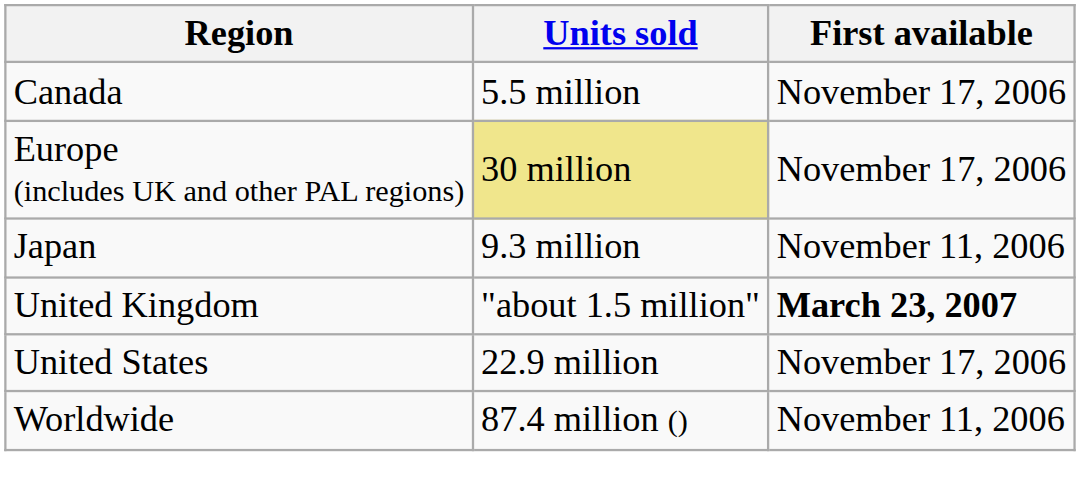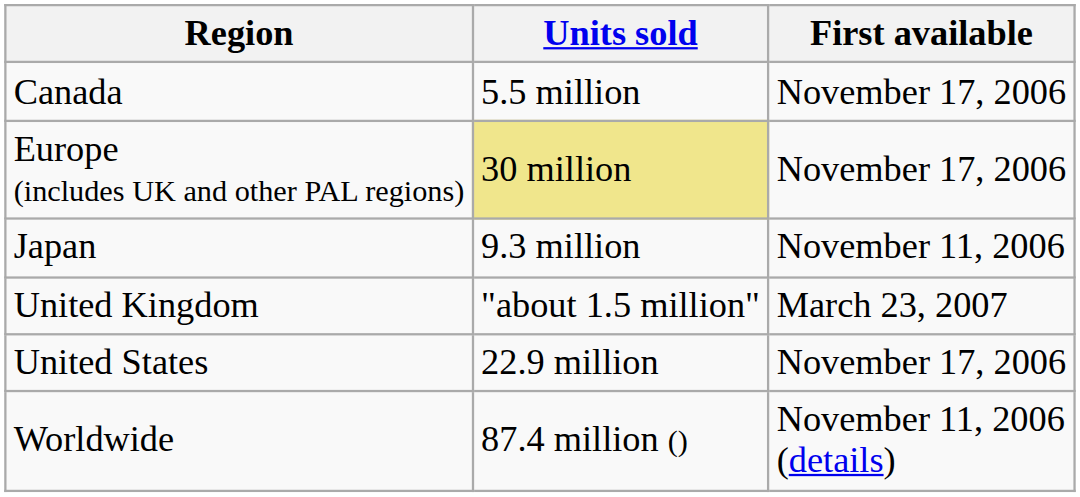United Kingdom | First available: bold -> normal
Worldwide | First available: November 11, 2006 -> November 11, 2006 (details)
